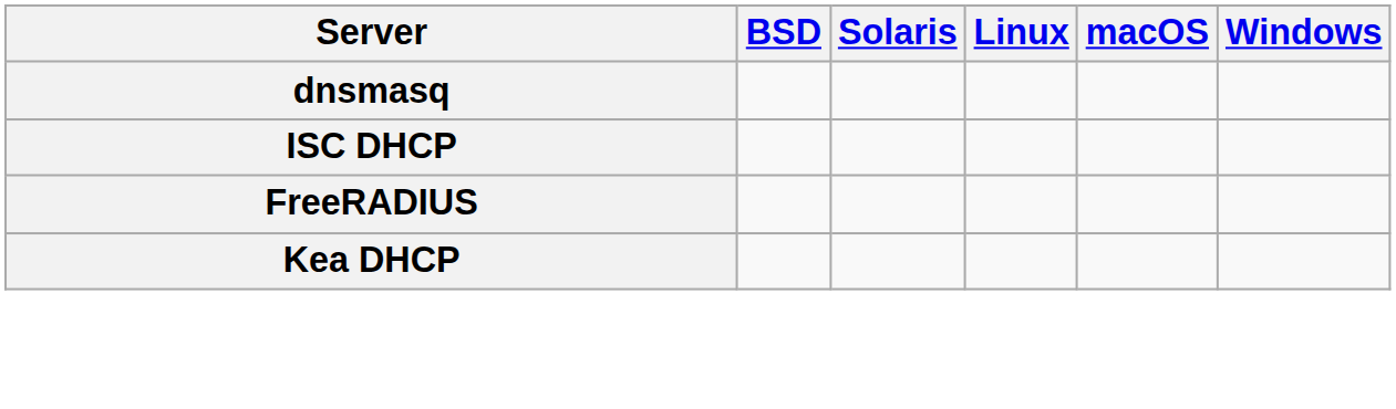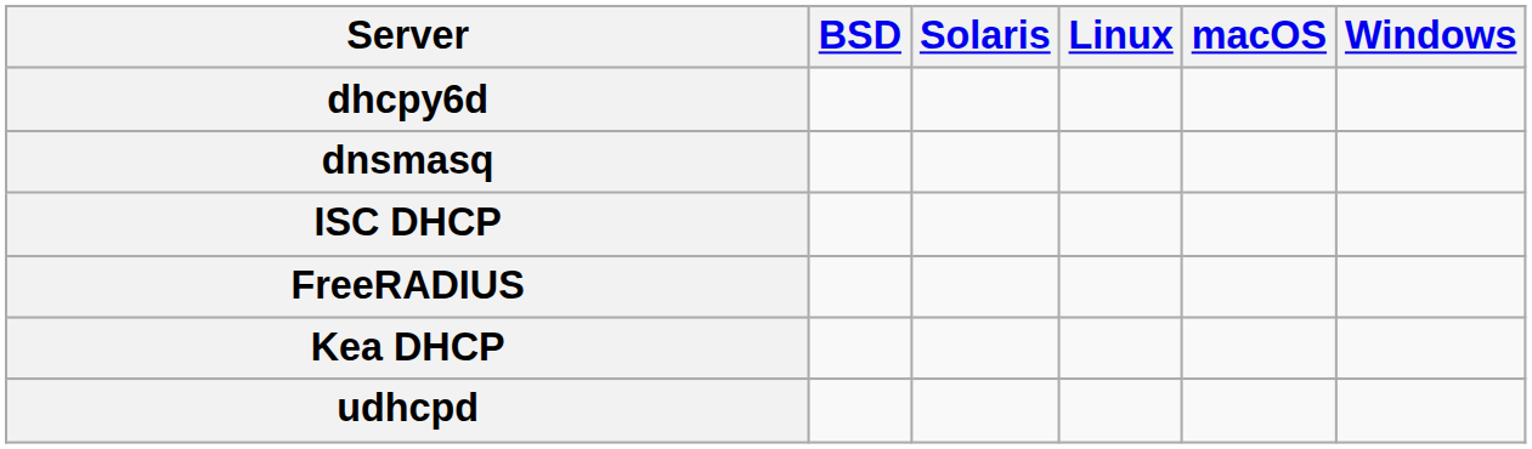+ row: dhcpy6d
+ row: udhcpd
